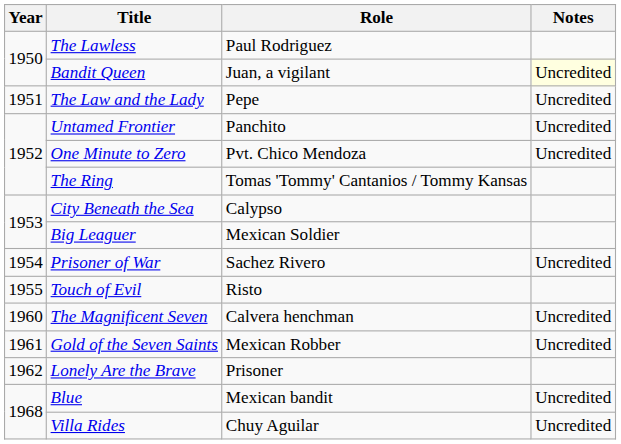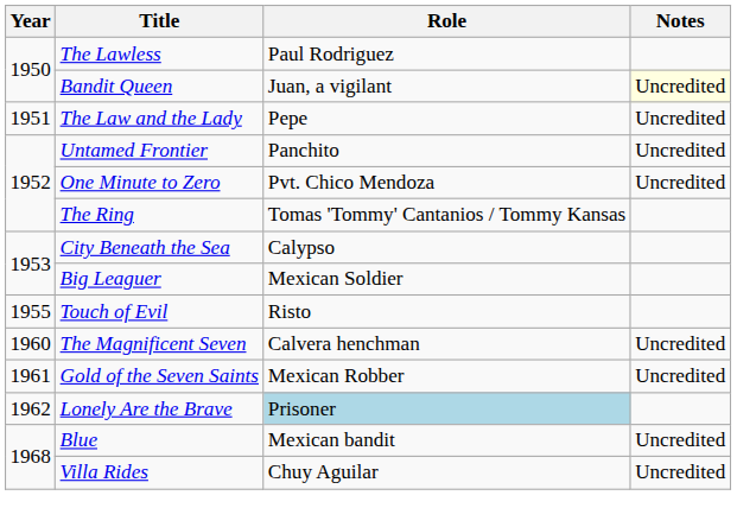- row: 1954 | Prisoner of War | Sachez Rivero | Uncredited
Lonely Are the Brave | Role: no background -> lightblue background
